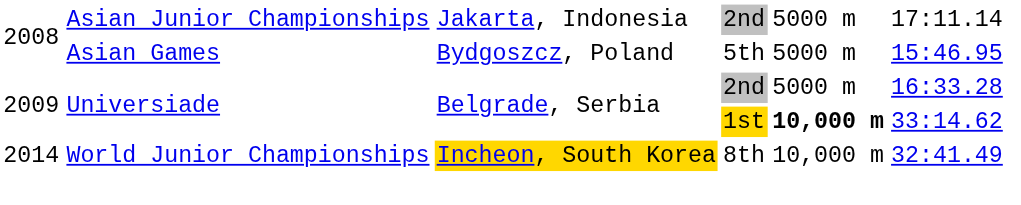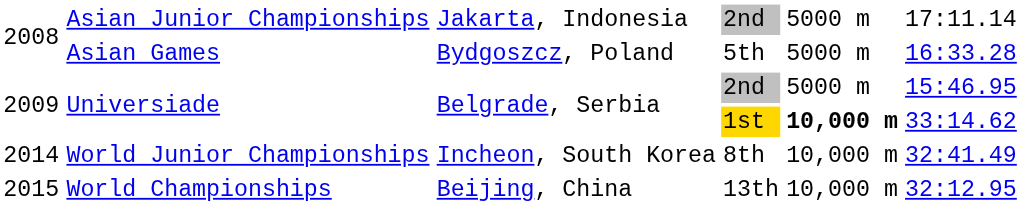5th | column 6: 15:46.95 -> 16:33.28
2009 / 2nd | column 6: 16:33.28 -> 15:46.95
8th | column 3: gold background -> no background
+ row: 2015 | World Championships | Beijing, China | 13th | 10,000 m | 32:12.95
